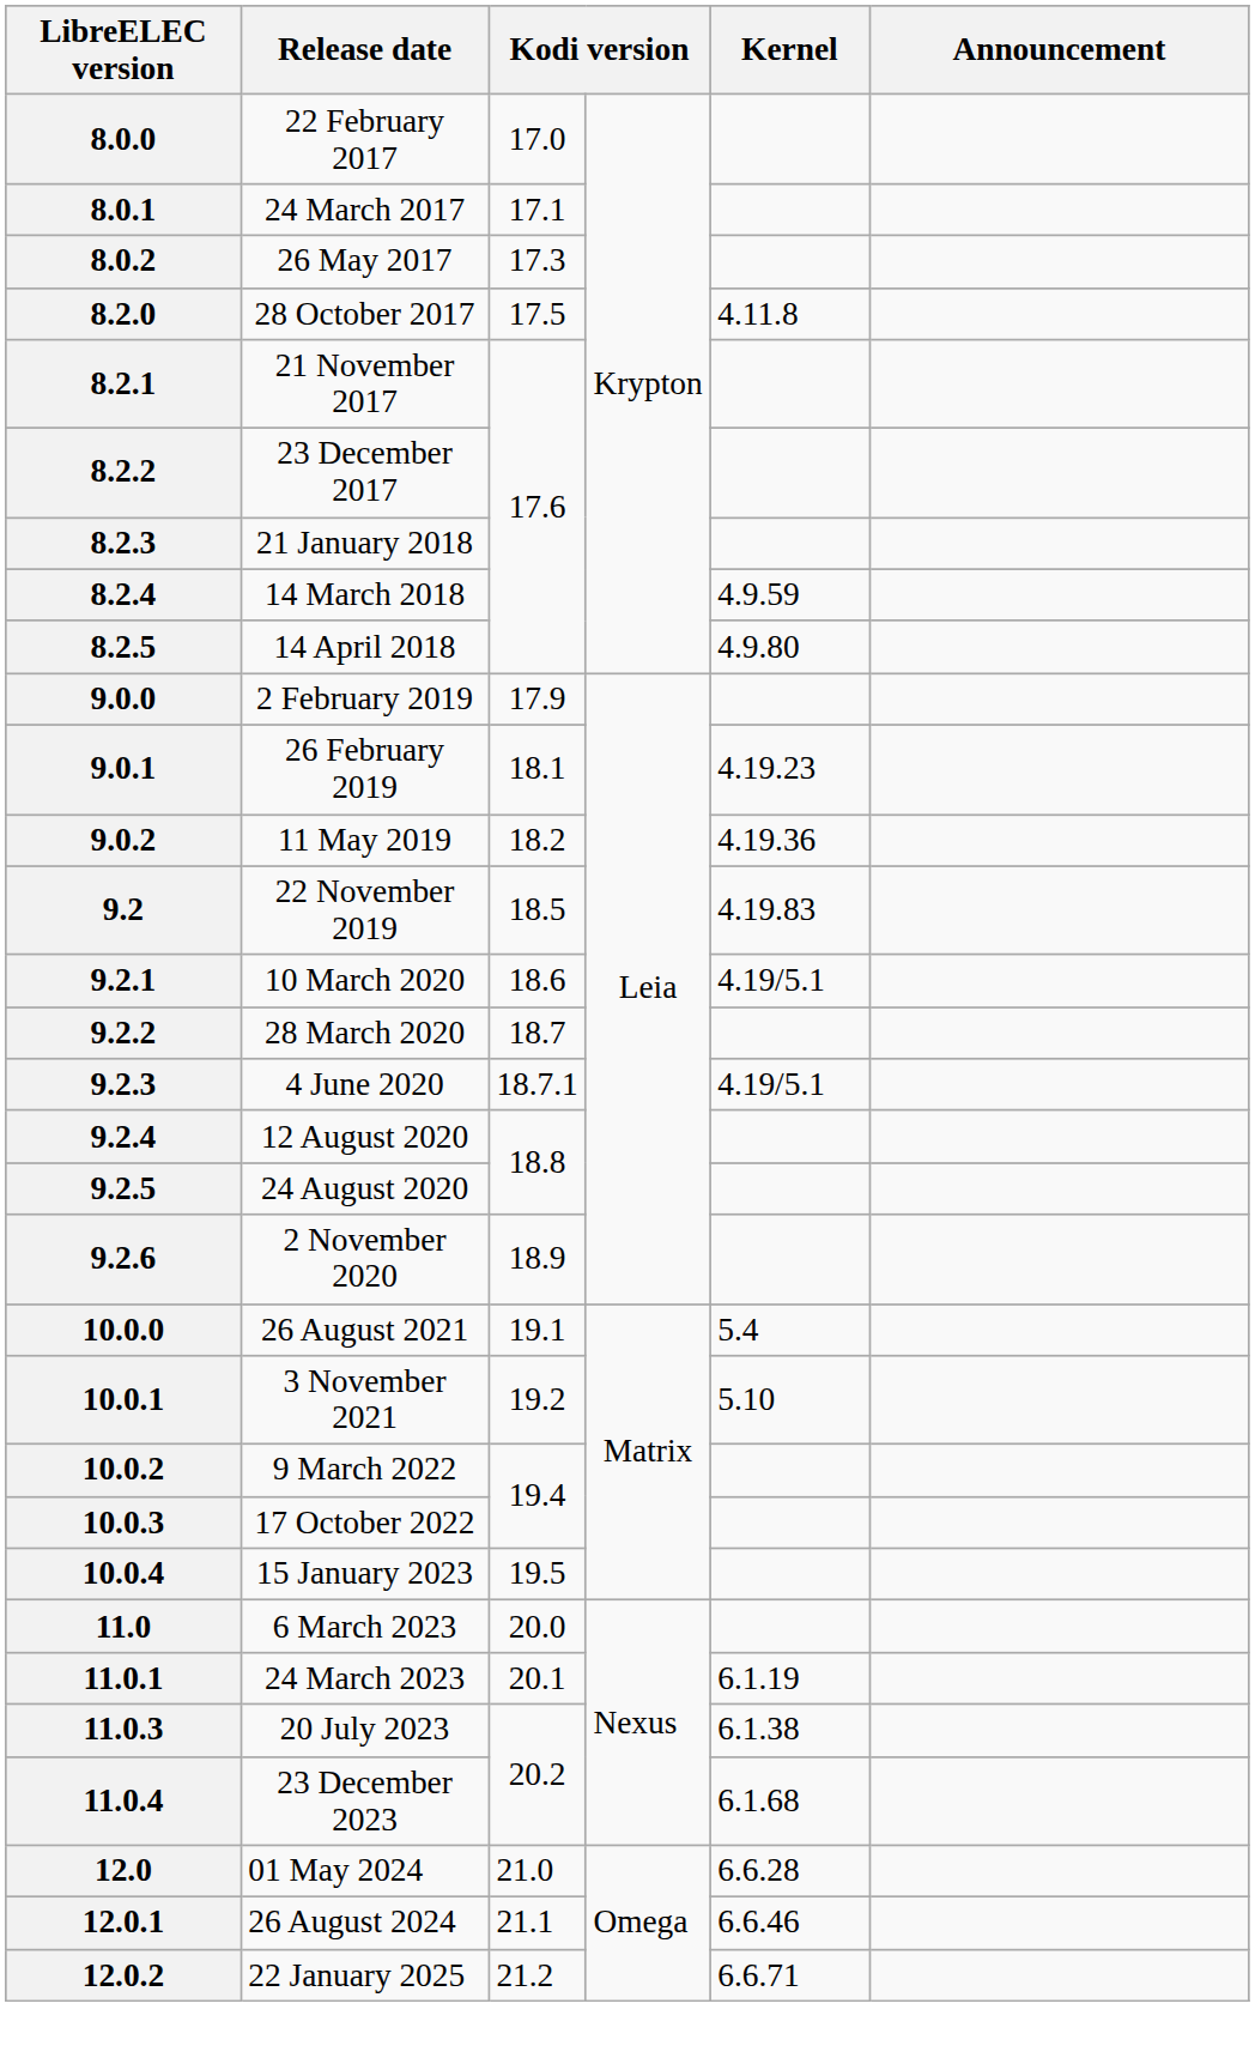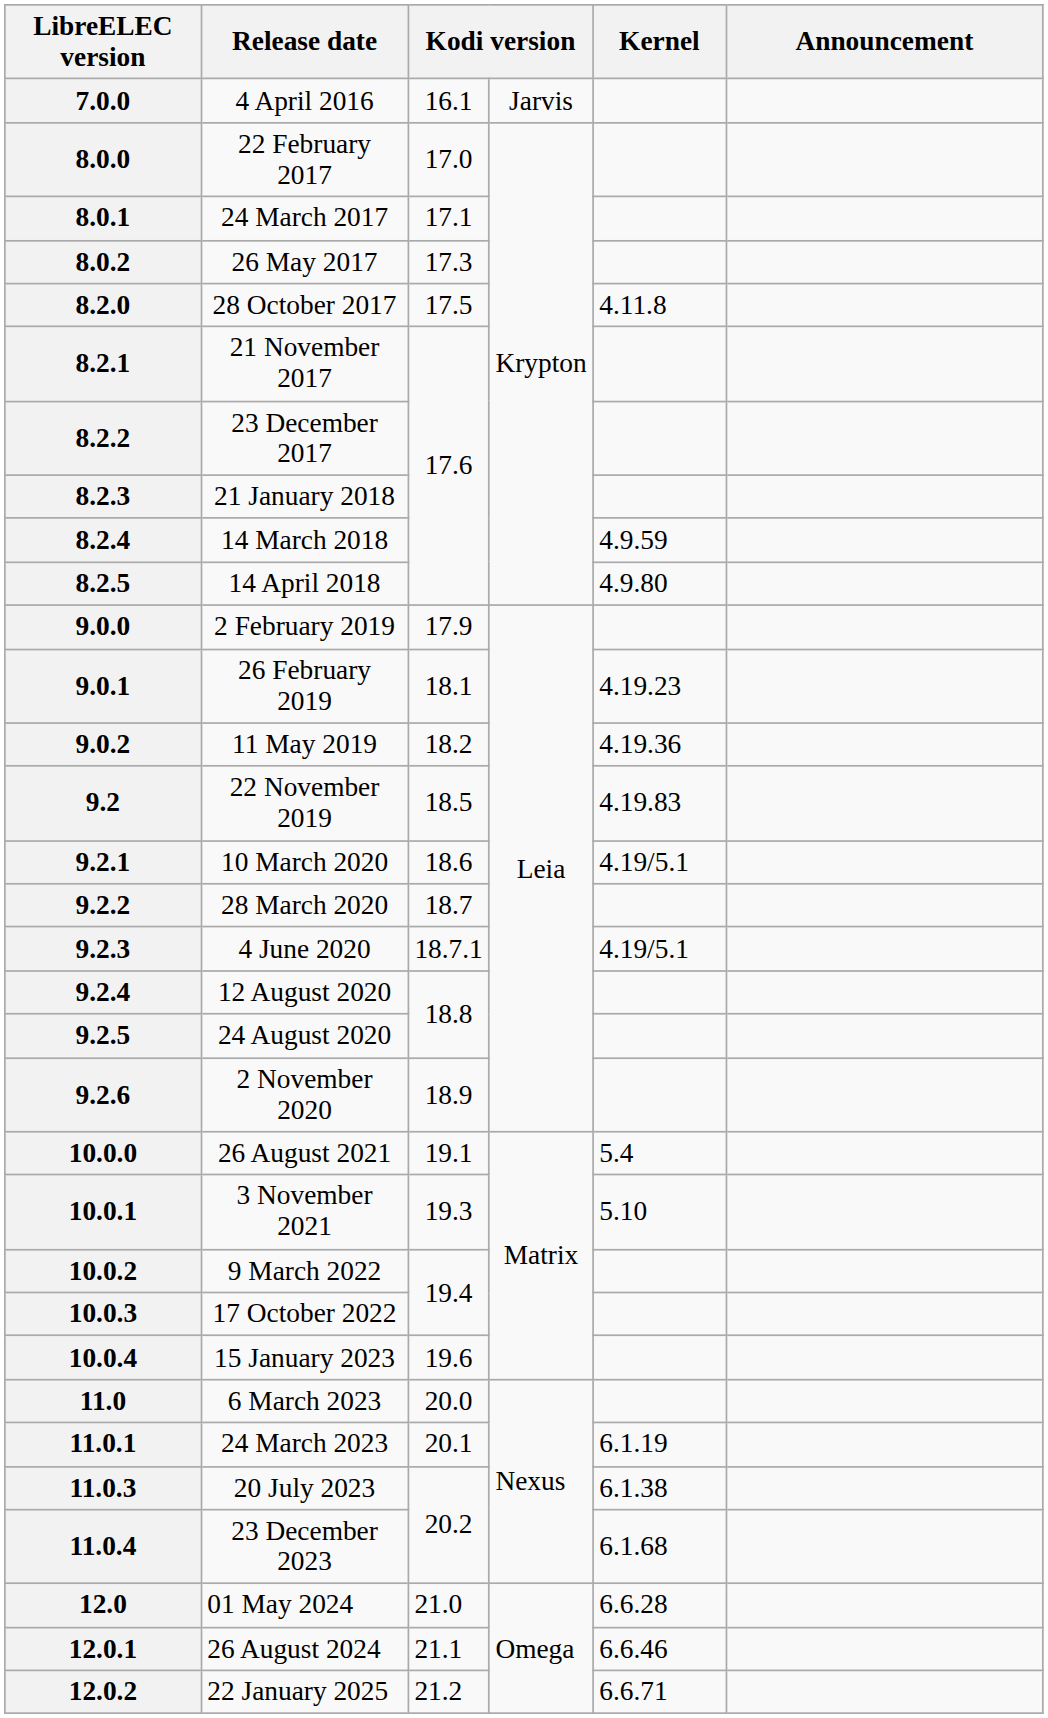+ row: 7.0.0 | 4 April 2016 | 16.1 | Jarvis
10.0.1 | column 3: 19.2 -> 19.3
10.0.4 | column 3: 19.5 -> 19.6
